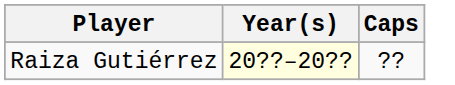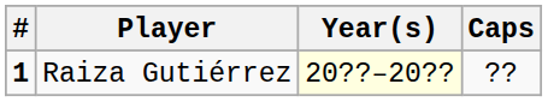+ column: # | 1
